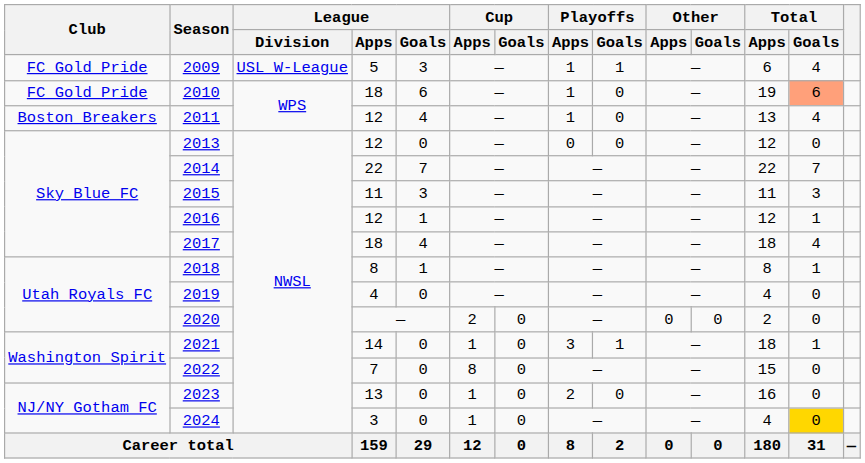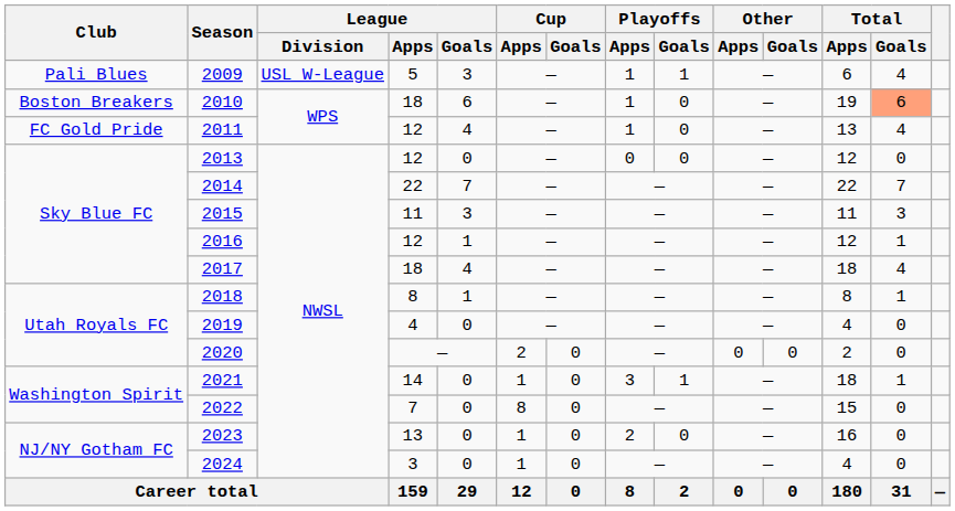2009 | Club: FC Gold Pride -> Pali Blues
2010 | Club: FC Gold Pride -> Boston Breakers
2011 | Club: Boston Breakers -> FC Gold Pride
2024 | Total / Goals: gold background -> no background
